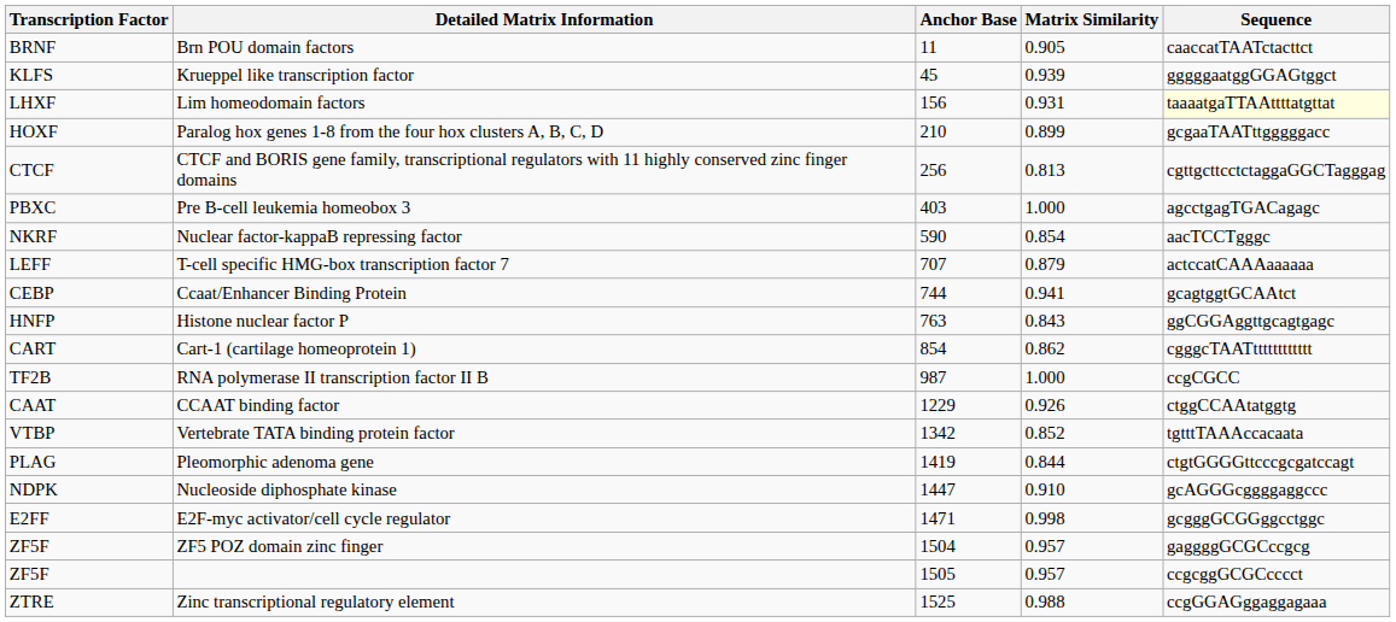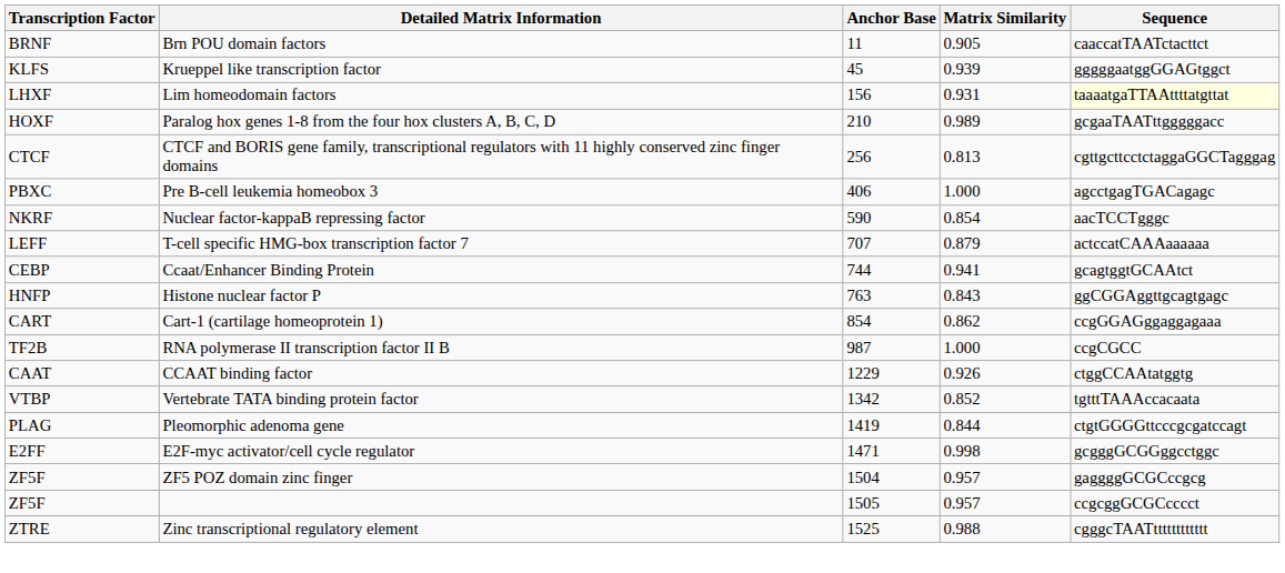Paralog hox genes 1-8 from the four hox clusters A, B, C, D | Matrix Similarity: 0.899 -> 0.989
Pre B-cell leukemia homeobox 3 | Anchor Base: 403 -> 406
Cart-1 (cartilage homeoprotein 1) | Sequence: cgggcTAATtttttttttttt -> ccgGGAGggaggagaaa
- row: NDPK | Nucleoside diphosphate kinase | 1447 | 0.910 | gcAGGGcggggaggccc
Zinc transcriptional regulatory element | Sequence: ccgGGAGggaggagaaa -> cgggcTAATtttttttttttt
